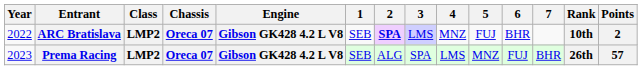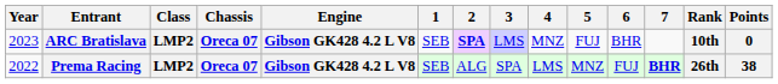ARC Bratislava | Year: 2022 -> 2023
ARC Bratislava | Points: 2 -> 0
Prema Racing | Year: 2023 -> 2022
Prema Racing | 7: normal -> bold
Prema Racing | Points: 57 -> 38
